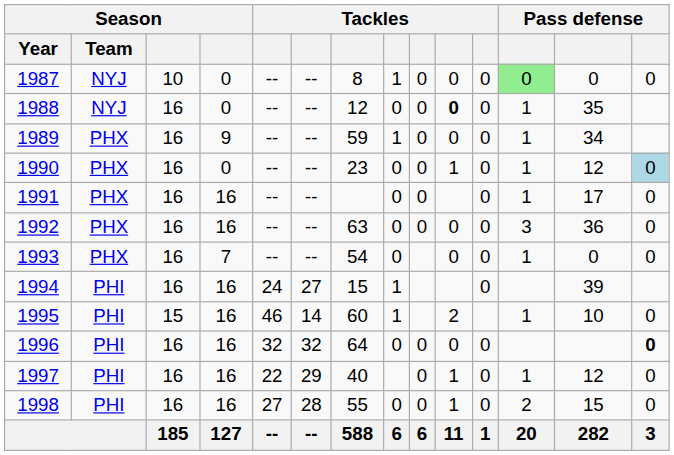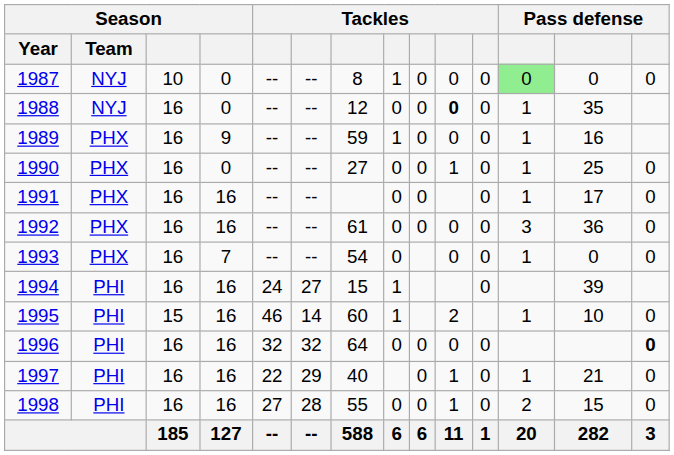1989 | column 13: 34 -> 16
1990 | column 7: 23 -> 27
1990 | column 13: 12 -> 25
1990 | column 14: lightblue background -> no background
1992 | column 7: 63 -> 61
1997 | column 13: 12 -> 21
